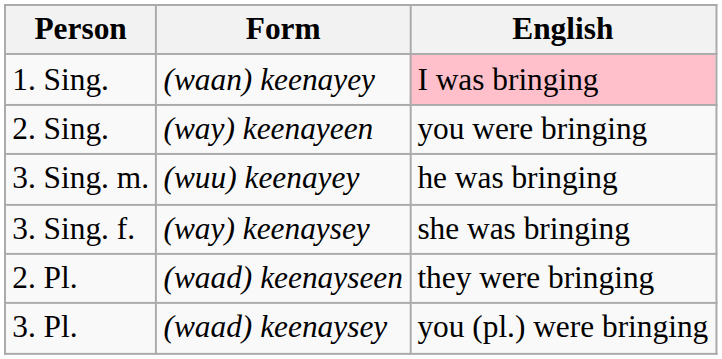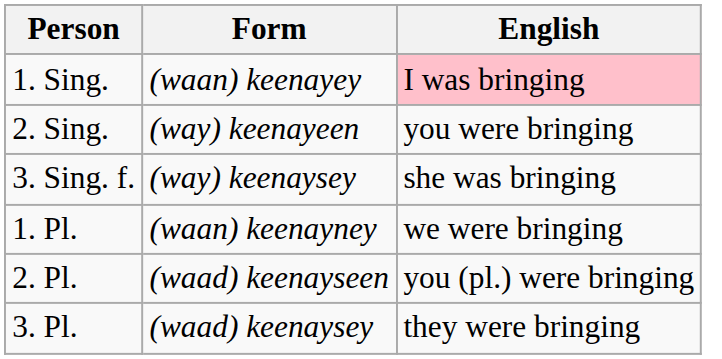- row: 3. Sing. m. | (wuu) keenayey | he was bringing
+ row: 1. Pl. | (waan) keenayney | we were bringing
2. Pl. | English: they were bringing -> you (pl.) were bringing
3. Pl. | English: you (pl.) were bringing -> they were bringing
